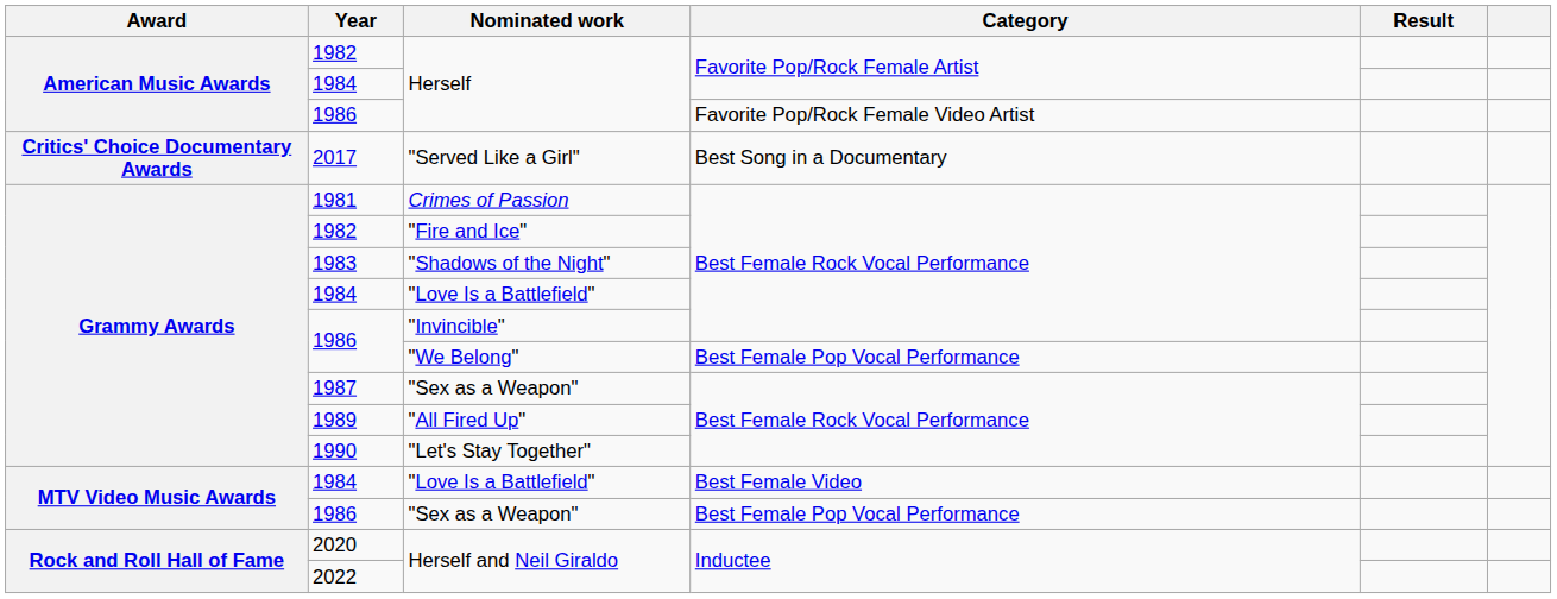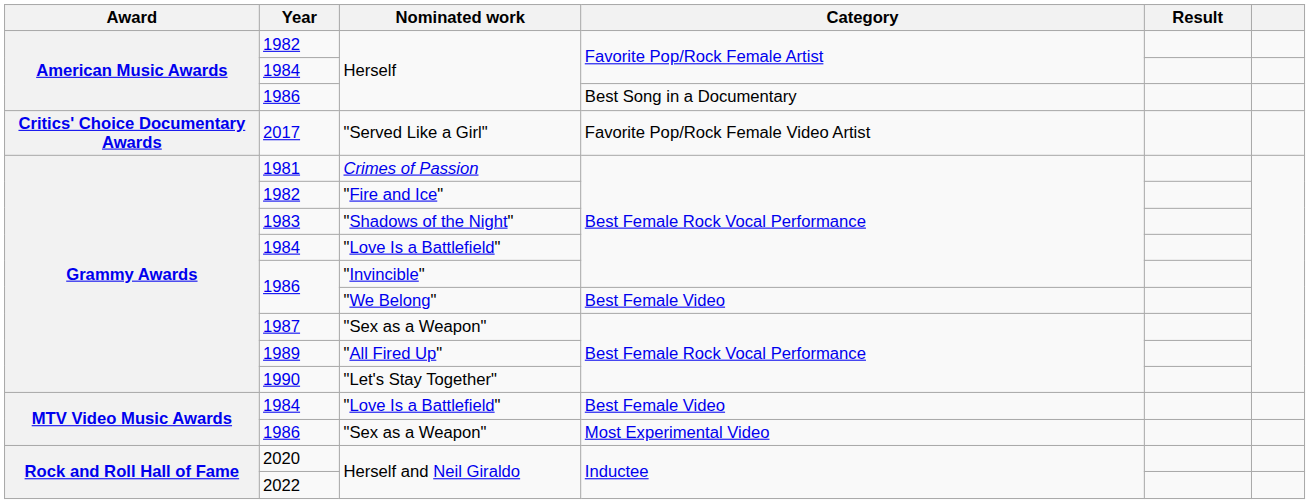1986 / Herself | Category: Favorite Pop/Rock Female Video Artist -> Best Song in a Documentary
"Served Like a Girl" | Category: Best Song in a Documentary -> Favorite Pop/Rock Female Video Artist
"We Belong" | Category: Best Female Pop Vocal Performance -> Best Female Video
1986 / "Sex as a Weapon" | Category: Best Female Pop Vocal Performance -> Most Experimental Video
